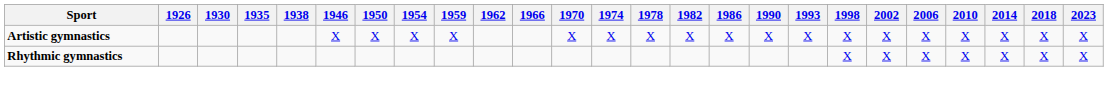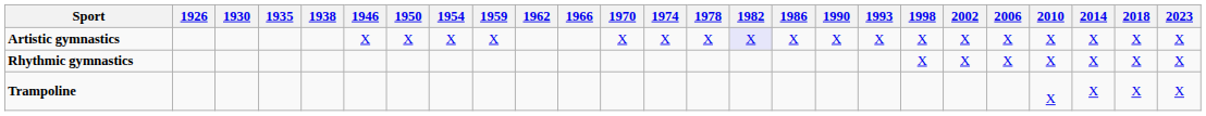Artistic gymnastics | 1982: no background -> lavender background
+ row: Trampoline | X | X | X | X
